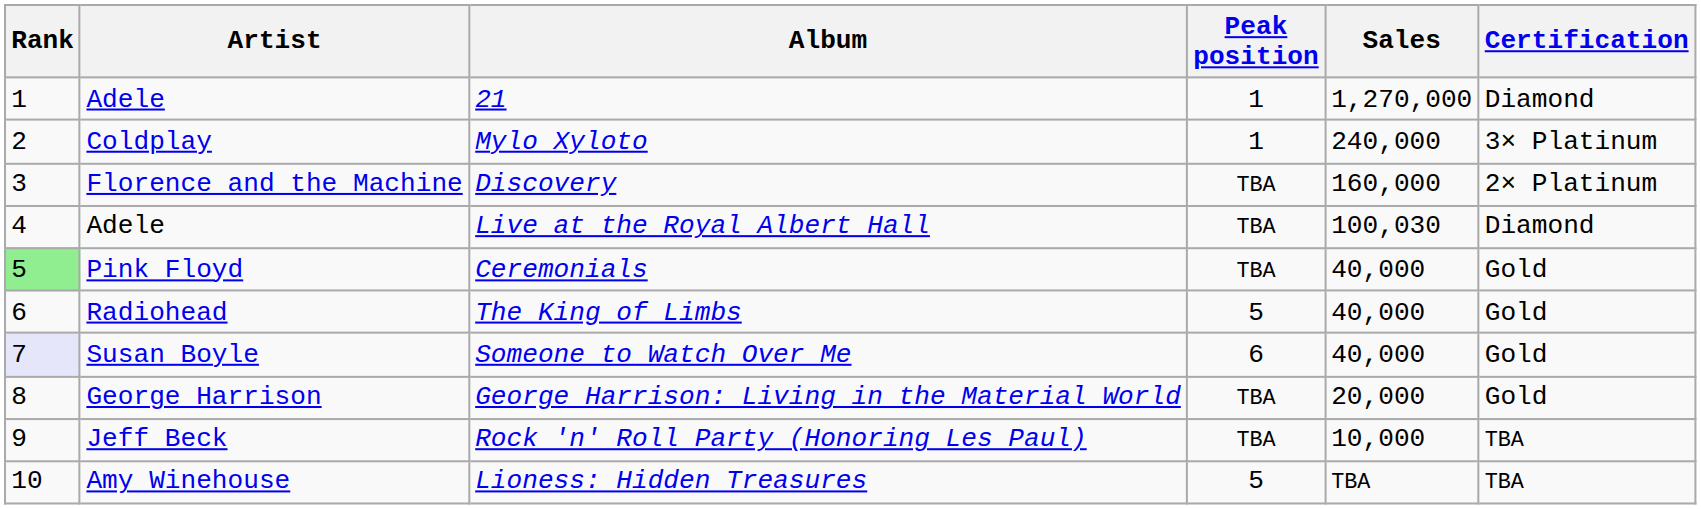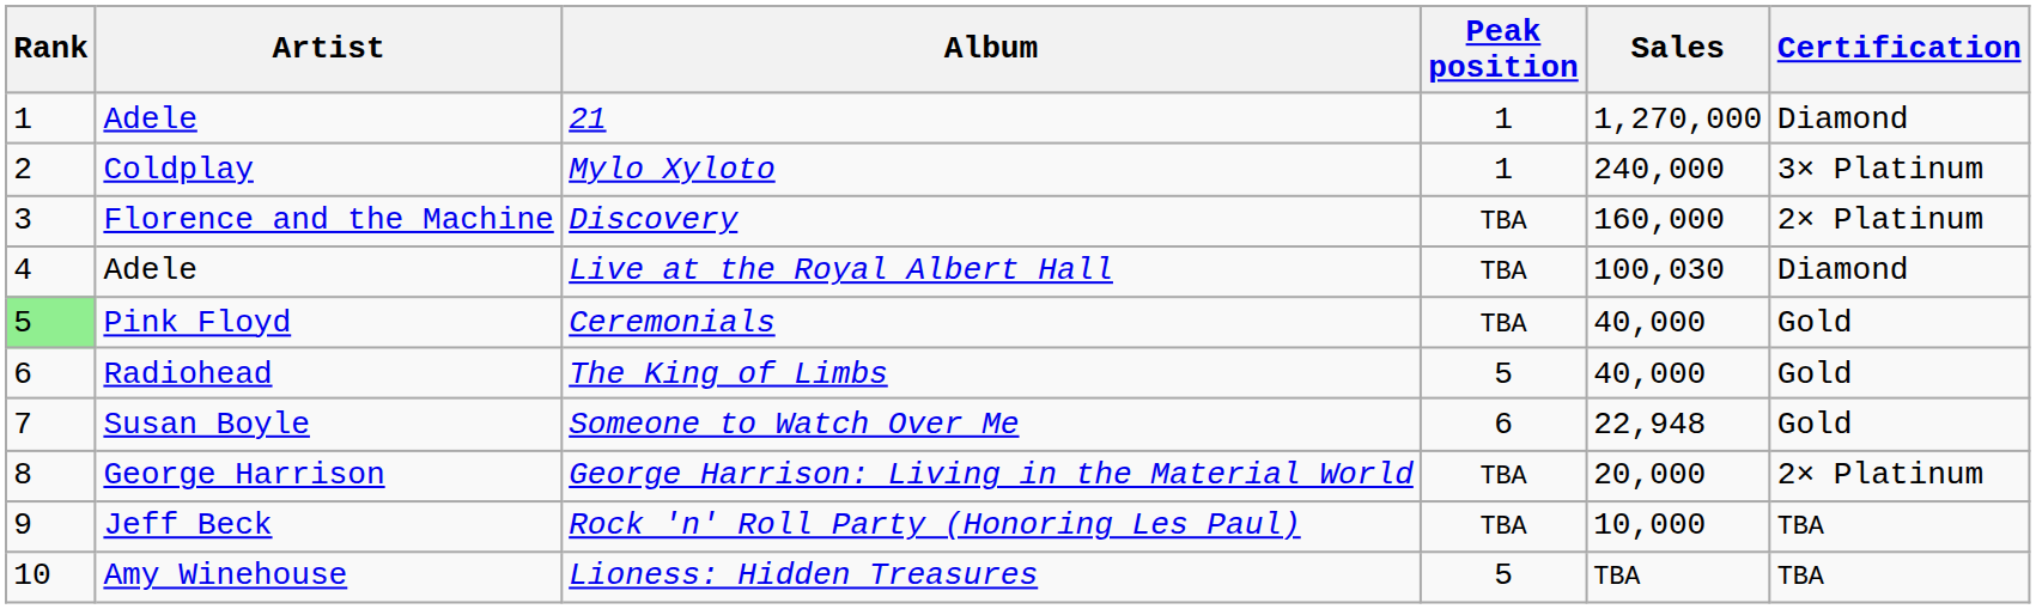Someone to Watch Over Me | Rank: lavender background -> no background
Someone to Watch Over Me | Sales: 40,000 -> 22,948
George Harrison: Living in the Material World | Certification: Gold -> 2× Platinum
